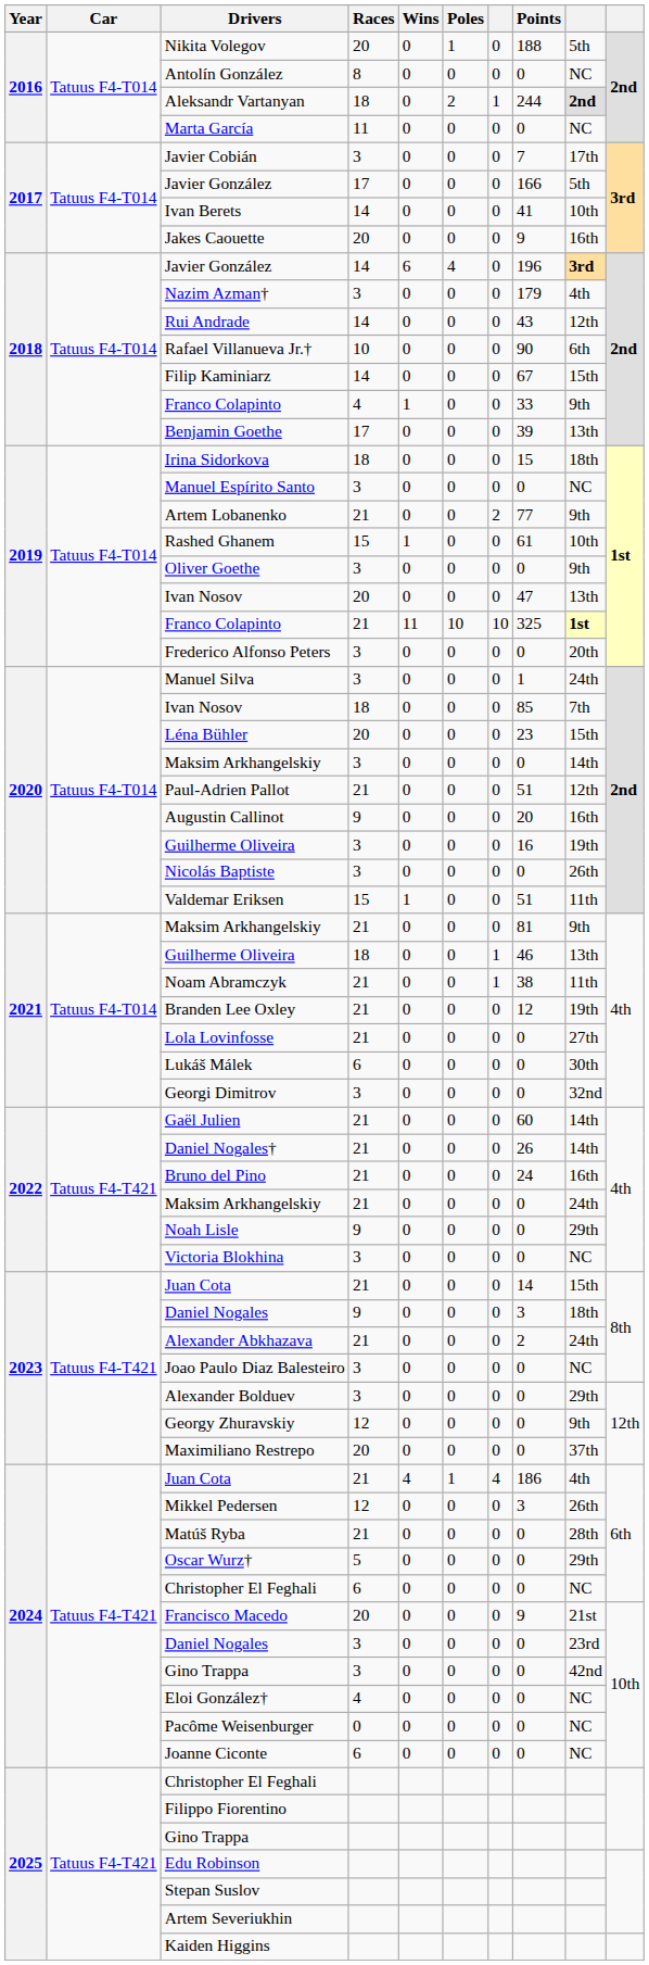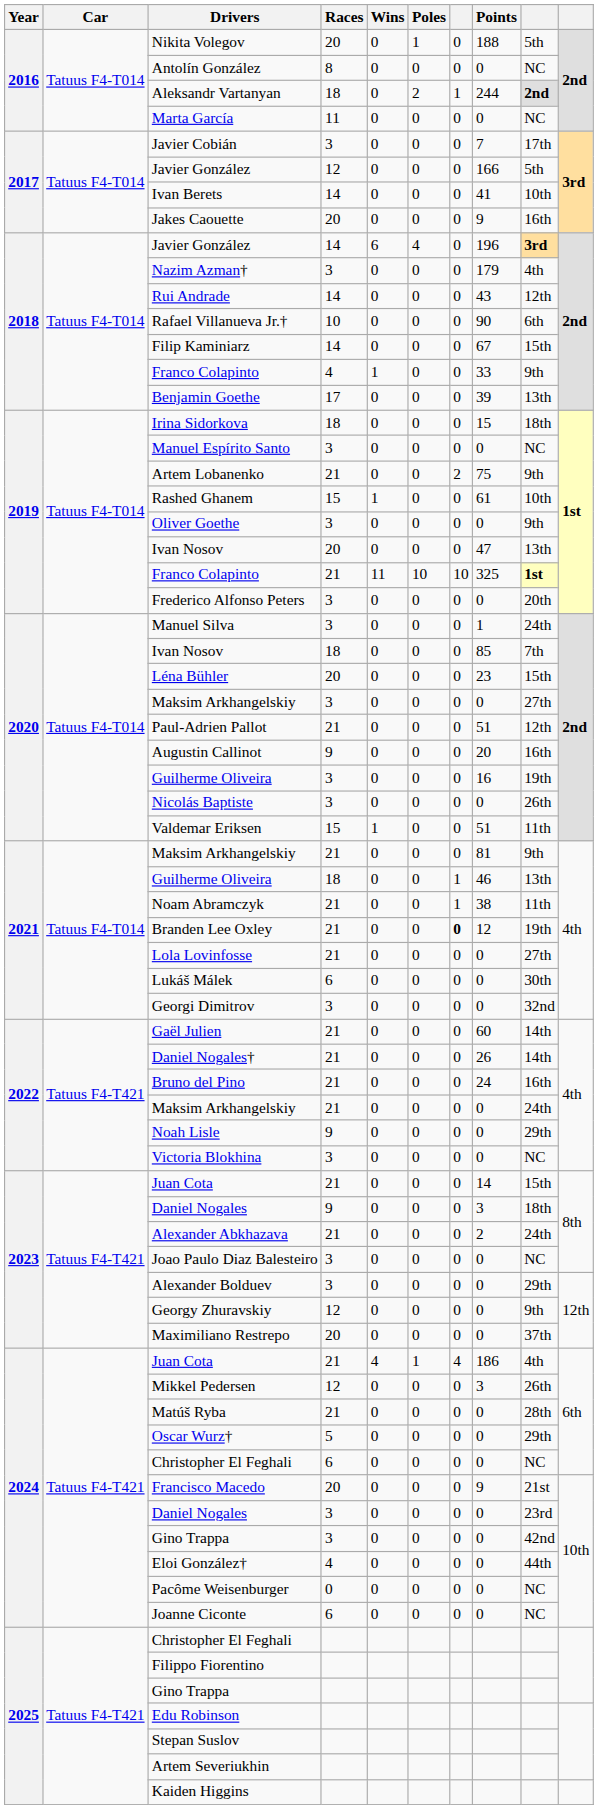2017 / Javier González | Races: 17 -> 12
Artem Lobanenko | Points: 77 -> 75
2020 / Maksim Arkhangelskiy | column 9: 14th -> 27th
Branden Lee Oxley | column 7: normal -> bold
Eloi González† | column 9: NC -> 44th
